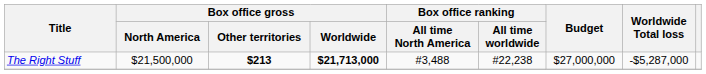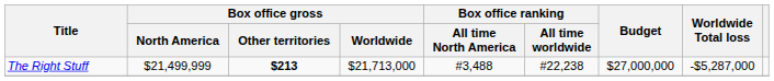The Right Stuff | Box office gross / North America: $21,500,000 -> $21,499,999
The Right Stuff | Box office gross / Worldwide: bold -> normal
